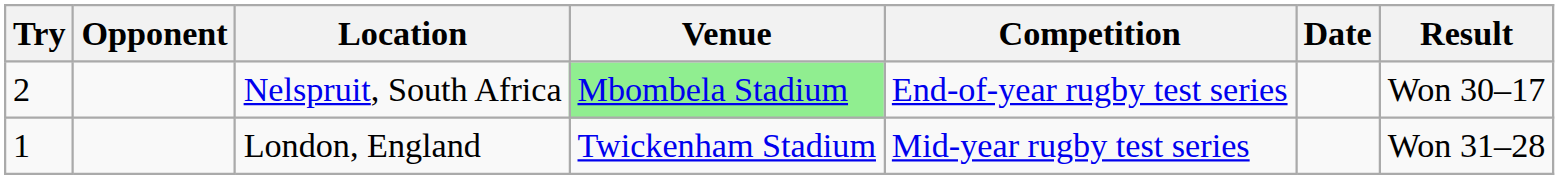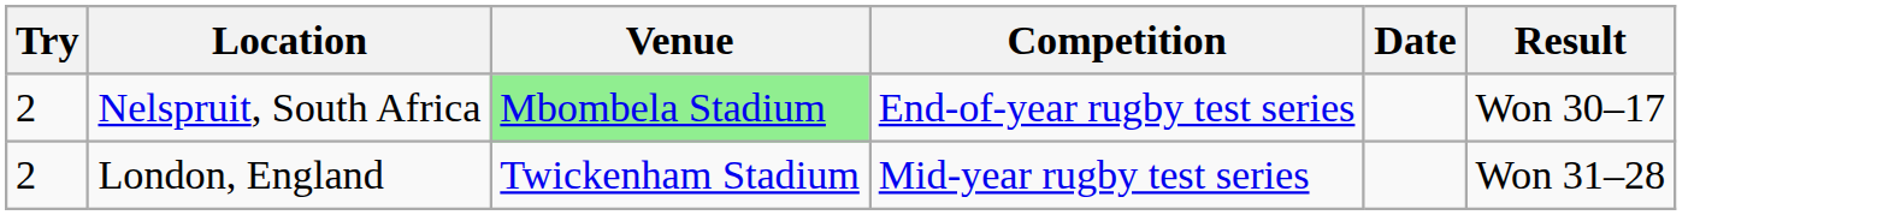- column: Opponent
London, England | Try: 1 -> 2
